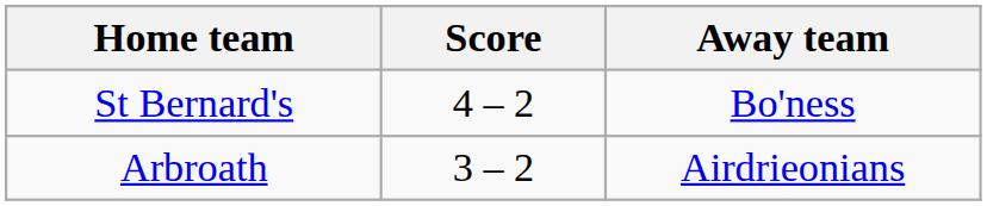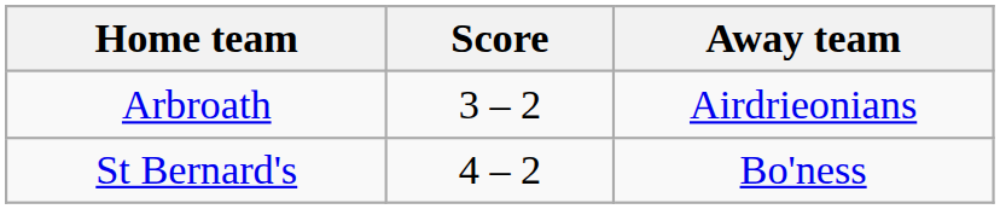rows swapped: Arbroath <-> St Bernard's
